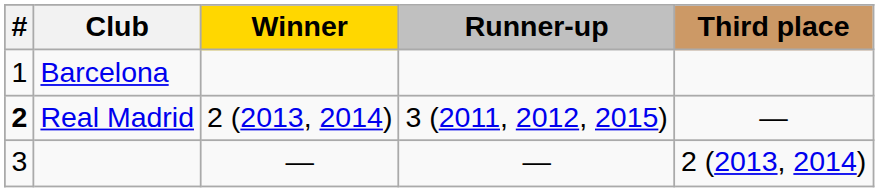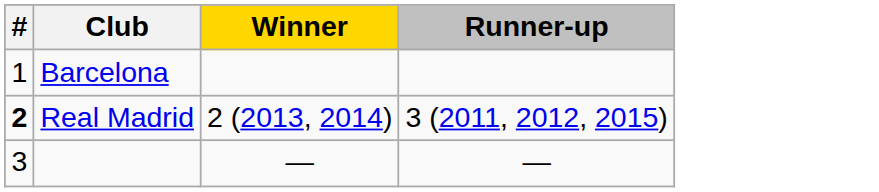- column: Third place | — | 2 (2013, 2014)
